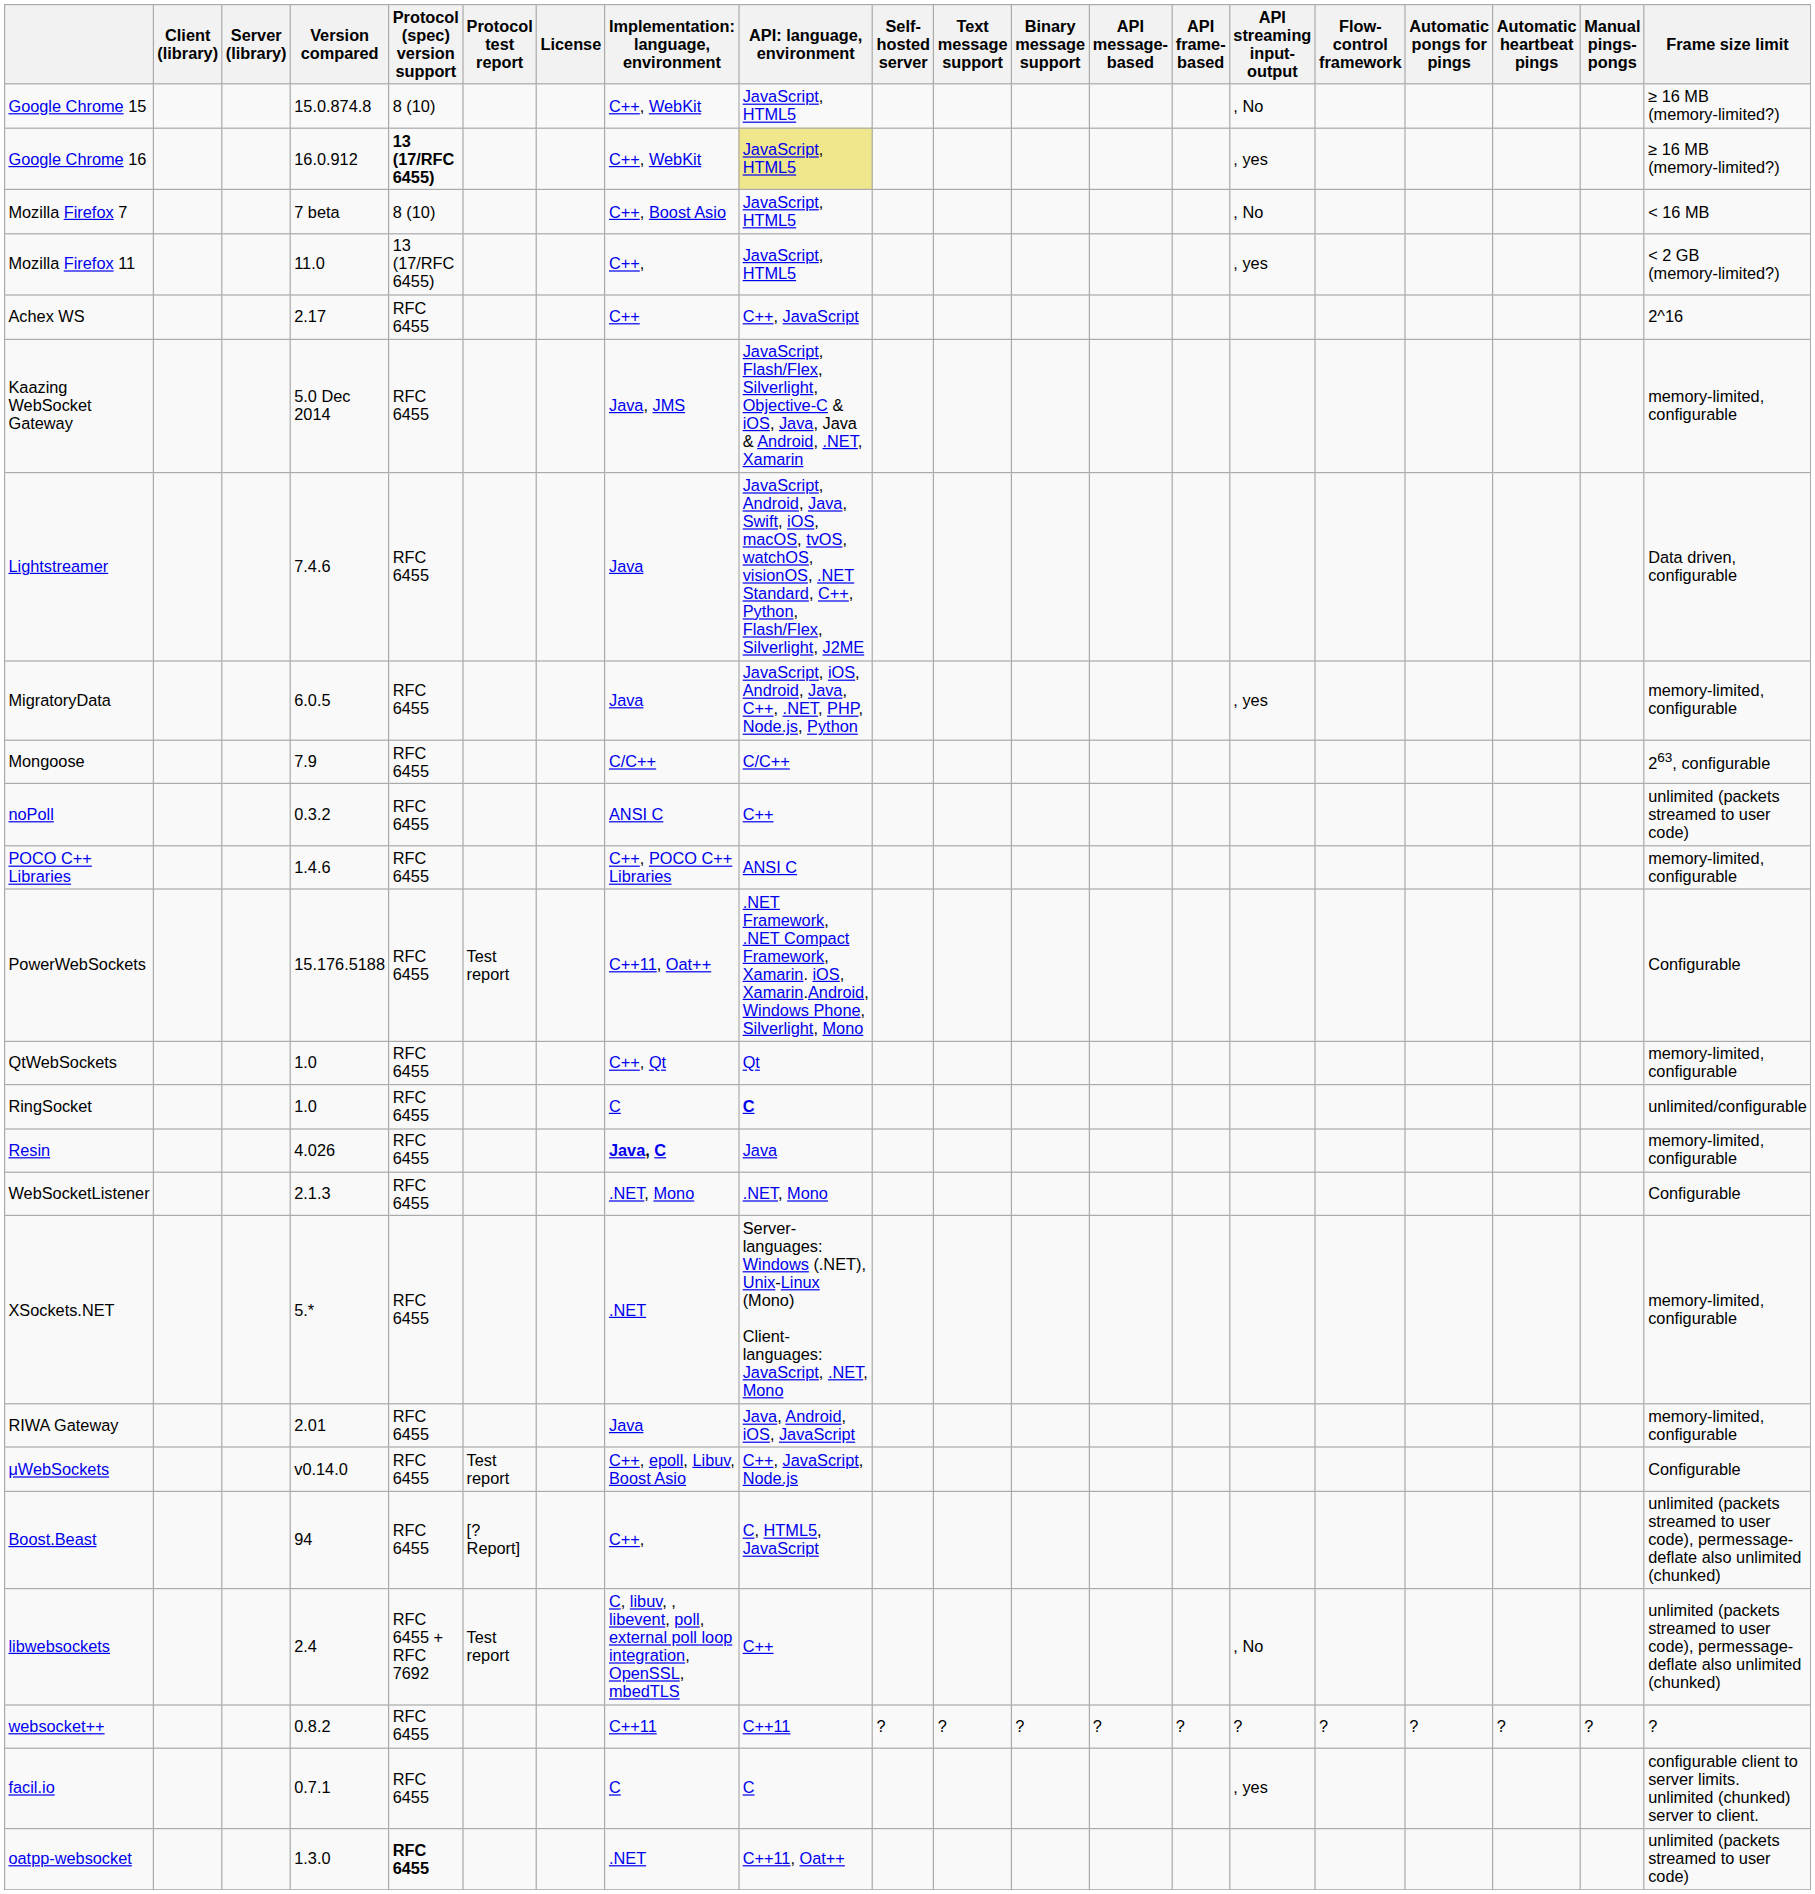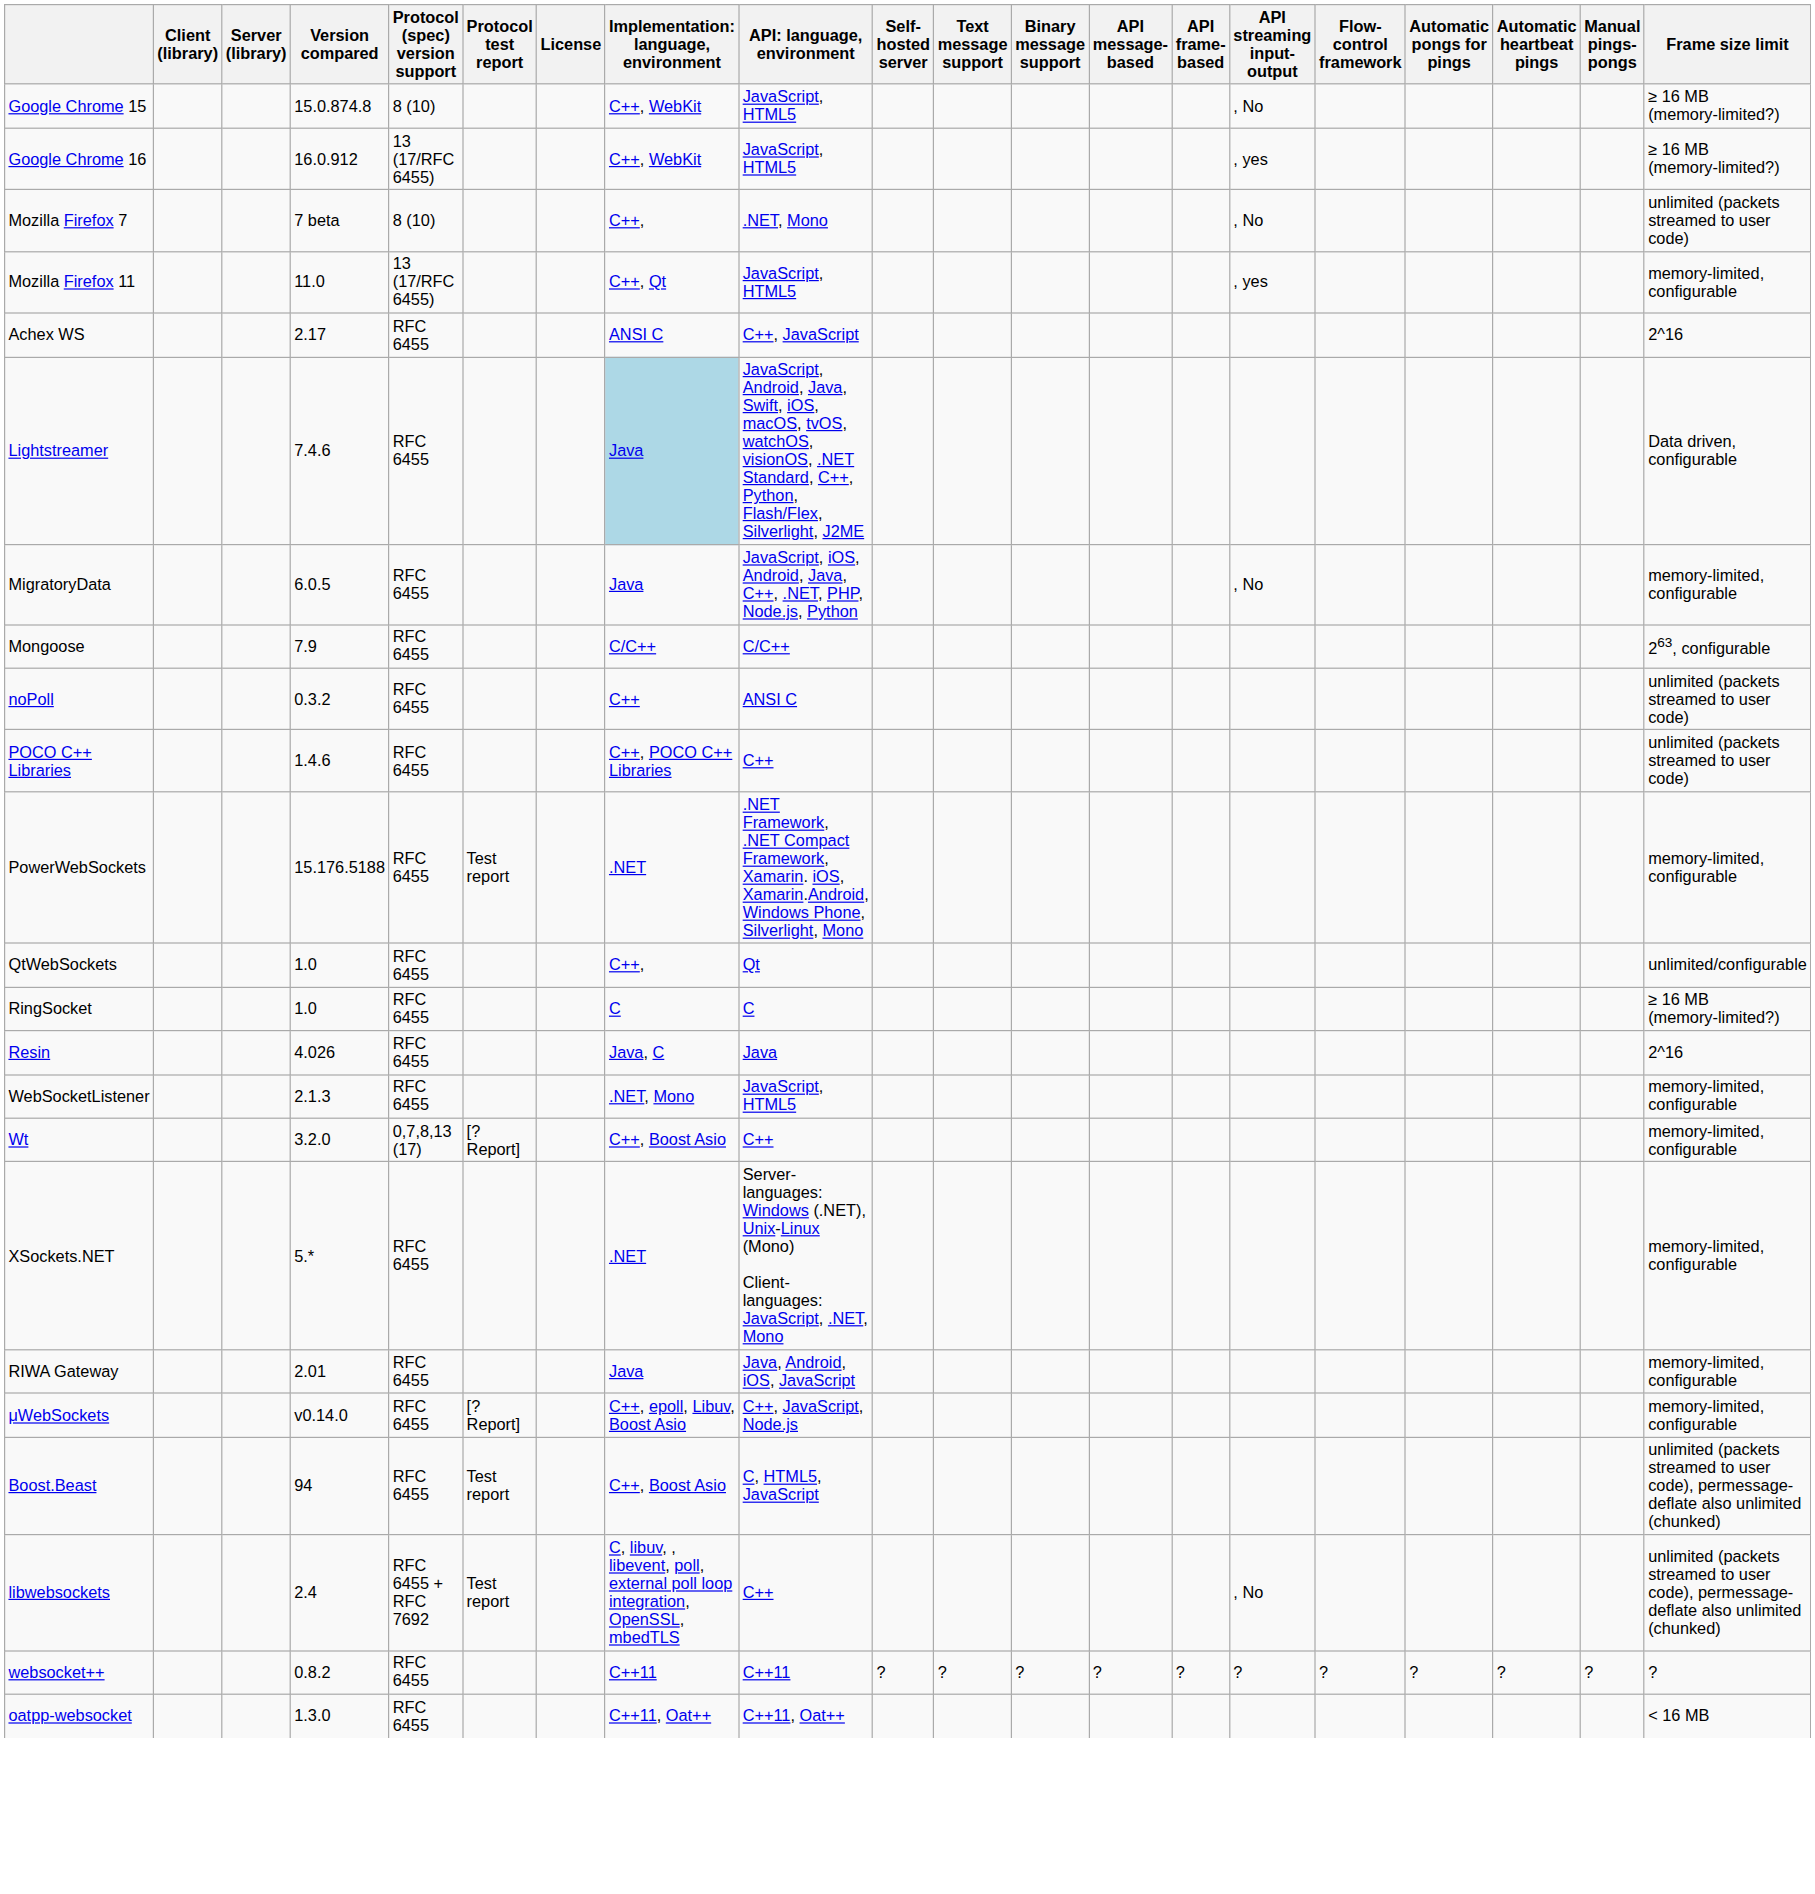Google Chrome 16 | Protocol (spec) version support: bold -> normal
Google Chrome 16 | column 9: khaki background -> no background
Mozilla Firefox 7 | column 8: C++, Boost Asio -> C++,
Mozilla Firefox 7 | column 9: JavaScript, HTML5 -> .NET, Mono
Mozilla Firefox 7 | Frame size limit: < 16 MB -> unlimited (packets streamed to user code)
Mozilla Firefox 11 | column 8: C++, -> C++, Qt
Mozilla Firefox 11 | Frame size limit: < 2 GB (memory-limited?) -> memory-limited, configurable
Achex WS | column 8: C++ -> ANSI C
- row: Kaazing WebSocket Gateway | 5.0 Dec 2014 | RFC 6455 | Java, JMS | JavaScript, Flash/Flex, Silverlight, Objective-C & iOS, Java, Java & Android, .NET, Xamarin | memory-limited, configurable
Lightstreamer | column 8: no background -> lightblue background
MigratoryData | API streaming input-output: , yes -> , No
noPoll | column 8: ANSI C -> C++
noPoll | column 9: C++ -> ANSI C
POCO C++ Libraries | column 9: ANSI C -> C++
POCO C++ Libraries | Frame size limit: memory-limited, configurable -> unlimited (packets streamed to user code)
PowerWebSockets | column 8: C++11, Oat++ -> .NET
PowerWebSockets | Frame size limit: Configurable -> memory-limited, configurable
QtWebSockets | column 8: C++, Qt -> C++,
QtWebSockets | Frame size limit: memory-limited, configurable -> unlimited/configurable
RingSocket | column 9: bold -> normal
RingSocket | Frame size limit: unlimited/configurable -> ≥ 16 MB (memory-limited?)
Resin | column 8: bold -> normal
Resin | Frame size limit: memory-limited, configurable -> 2^16
WebSocketListener | column 9: .NET, Mono -> JavaScript, HTML5
WebSocketListener | Frame size limit: Configurable -> memory-limited, configurable
+ row: Wt | 3.2.0 | 0,7,8,13 (17) | [? Report] | C++, Boost Asio | C++ | memory-limited, configurable
μWebSockets | Protocol test report: Test report -> [? Report]
μWebSockets | Frame size limit: Configurable -> memory-limited, configurable
Boost.Beast | Protocol test report: [? Report] -> Test report
Boost.Beast | column 8: C++, -> C++, Boost Asio
- row: facil.io | 0.7.1 | RFC 6455 | C | C | , yes | configurable client to server limits. unlimited (chunked) server to client.
oatpp-websocket | Protocol (spec) version support: bold -> normal
oatpp-websocket | column 8: .NET -> C++11, Oat++
oatpp-websocket | Frame size limit: unlimited (packets streamed to user code) -> < 16 MB
